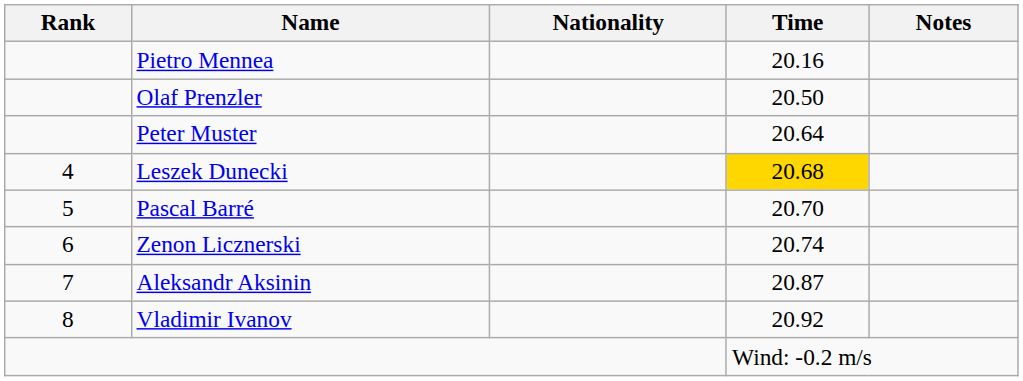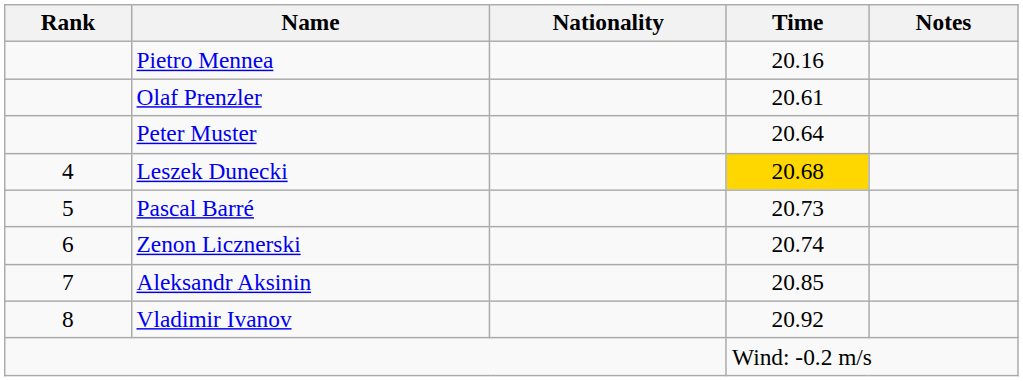Olaf Prenzler | Time: 20.50 -> 20.61
Pascal Barré | Time: 20.70 -> 20.73
Aleksandr Aksinin | Time: 20.87 -> 20.85
